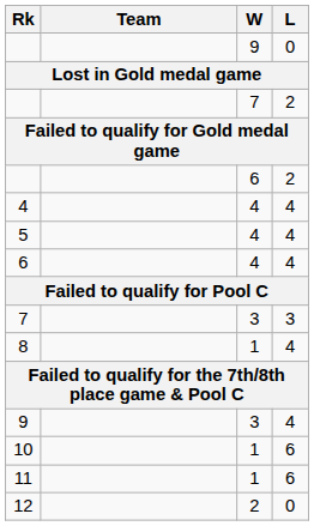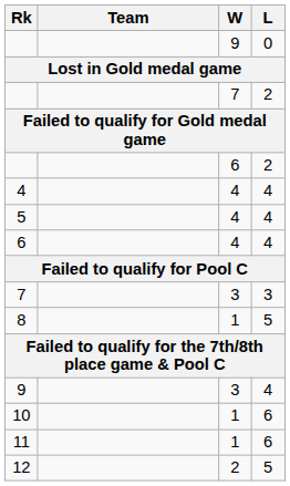8 | L: 4 -> 5
12 | L: 0 -> 5
